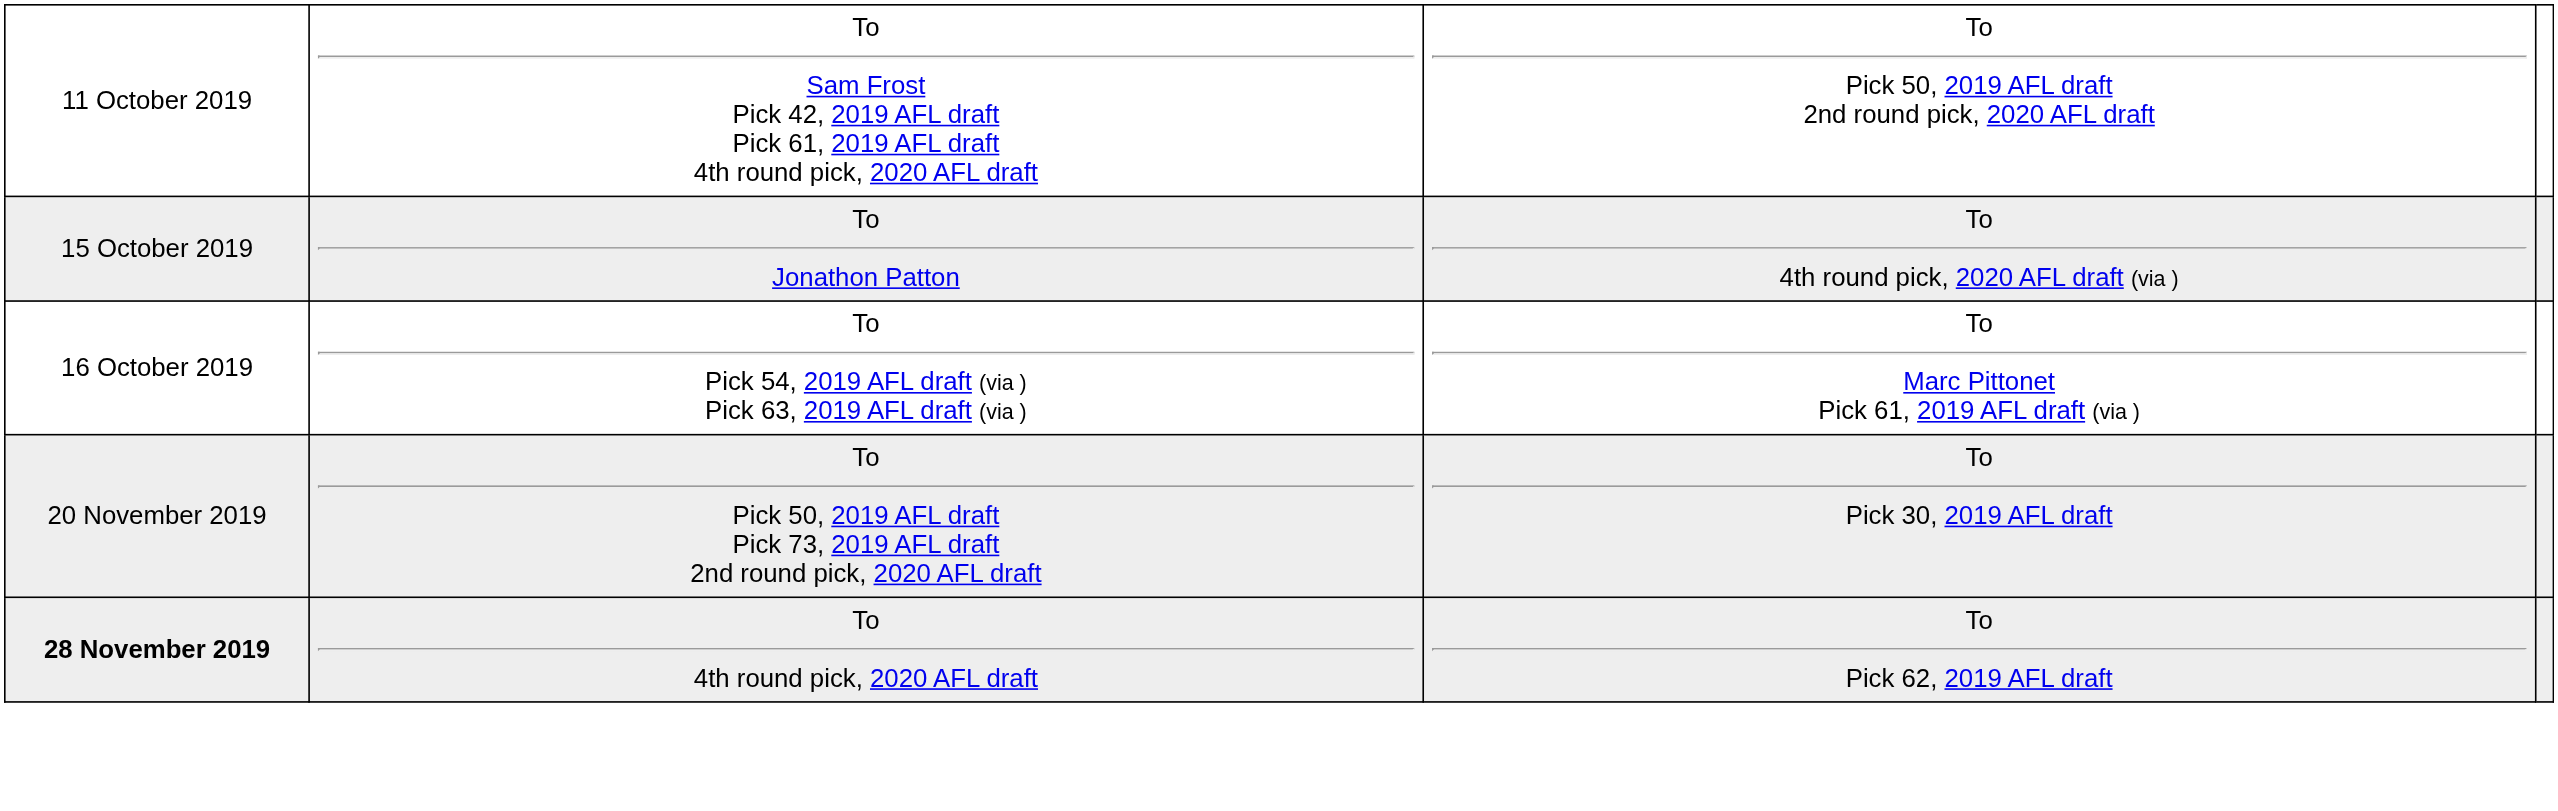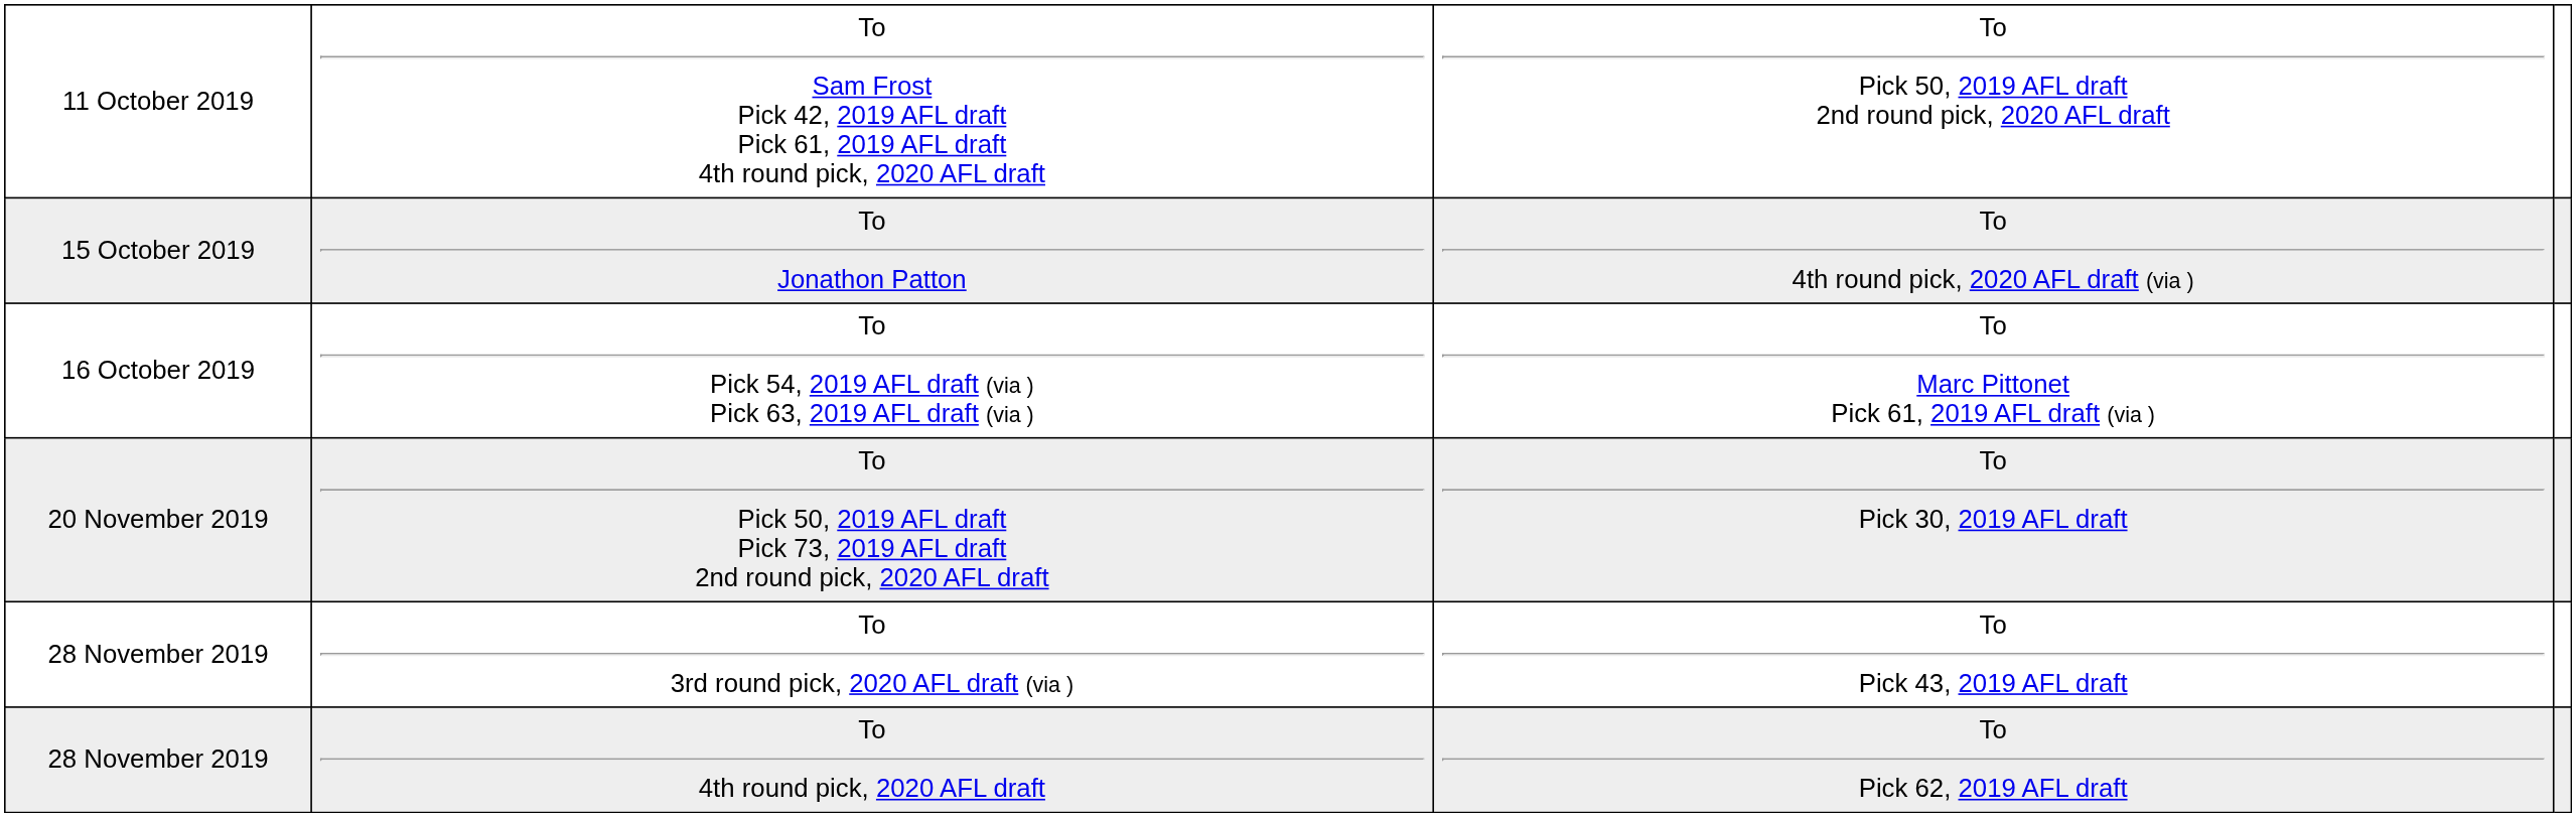+ row: 28 November 2019 | To 3rd round pick, 2020 AFL draft (via ) | To Pick 43, 2019 AFL draft
To 4th round pick, 2020 AFL draft | column 1: bold -> normal
